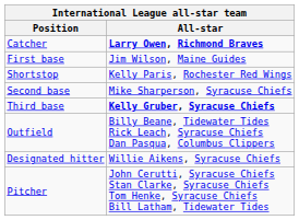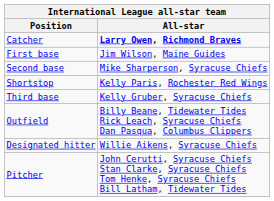rows swapped: Second base <-> Shortstop
Third base | All-star: bold -> normal
